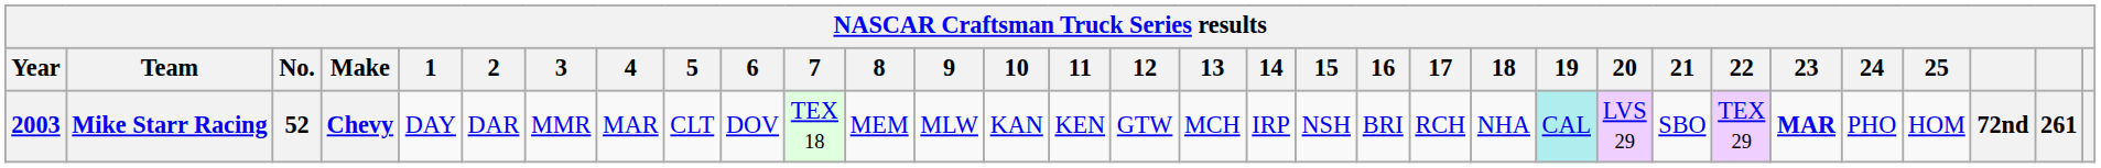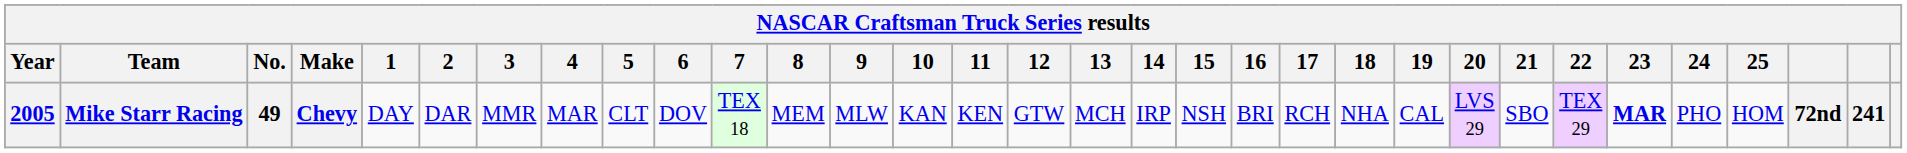Mike Starr Racing | Year: 2003 -> 2005
Mike Starr Racing | No.: 52 -> 49
Mike Starr Racing | 19: paleturquoise background -> no background
Mike Starr Racing | column 31: 261 -> 241
